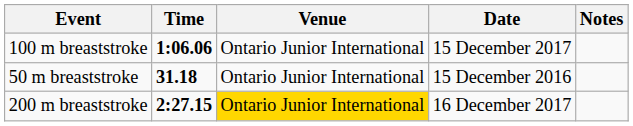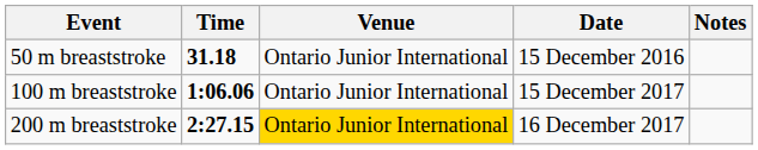rows swapped: 50 m breaststroke <-> 100 m breaststroke
